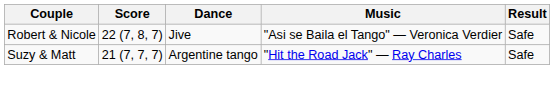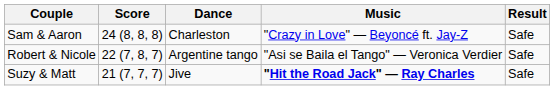+ row: Sam & Aaron | 24 (8, 8, 8) | Charleston | "Crazy in Love" — Beyoncé ft. Jay-Z | Safe
Robert & Nicole | Dance: Jive -> Argentine tango
Suzy & Matt | Dance: Argentine tango -> Jive
Suzy & Matt | Music: normal -> bold
